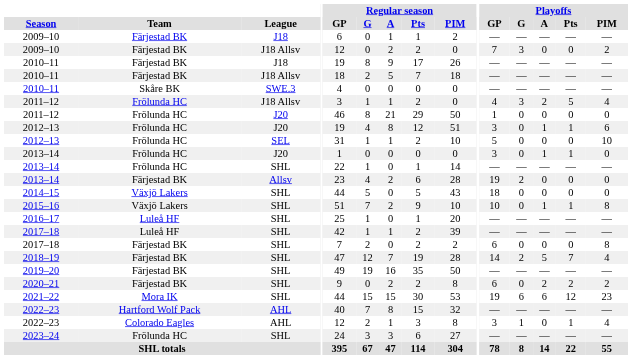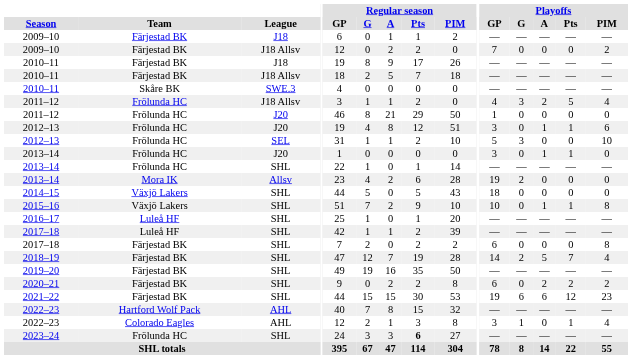2009–10 / J18 Allsv | Playoffs / G: 3 -> 0
2012–13 / SEL | Playoffs / G: 0 -> 3
2013–14 / Allsv | Team: Färjestad BK -> Mora IK
2021–22 | Team: Mora IK -> Färjestad BK
2023–24 | Regular season / Pts: normal -> bold
